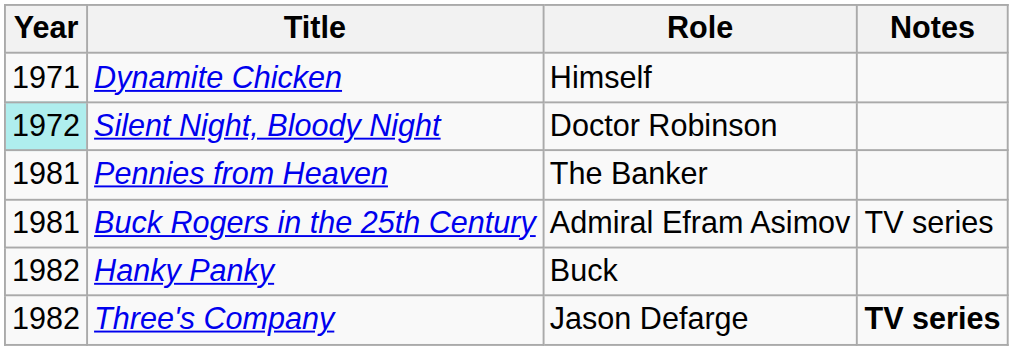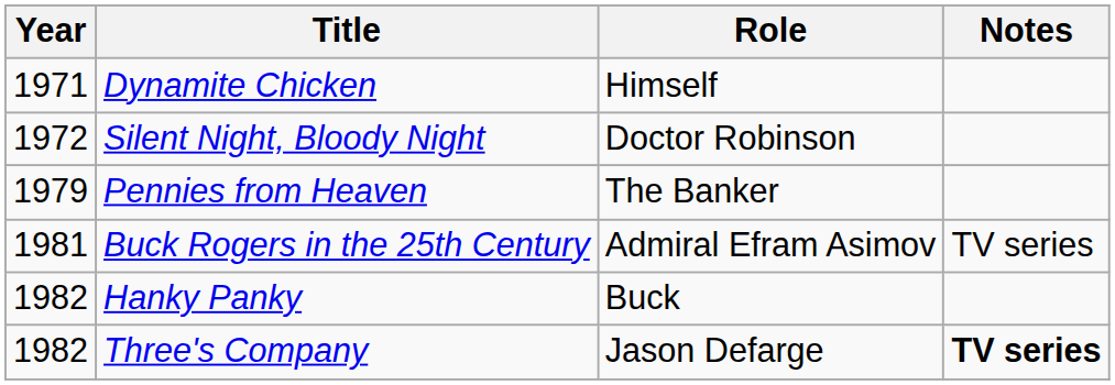Silent Night, Bloody Night | Year: paleturquoise background -> no background
Pennies from Heaven | Year: 1981 -> 1979
